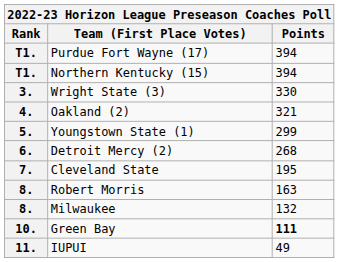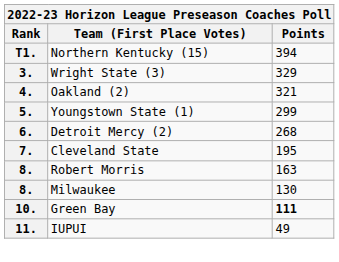- row: T1. | Purdue Fort Wayne (17) | 394
Wright State (3) | Points: 330 -> 329
Milwaukee | Points: 132 -> 130
